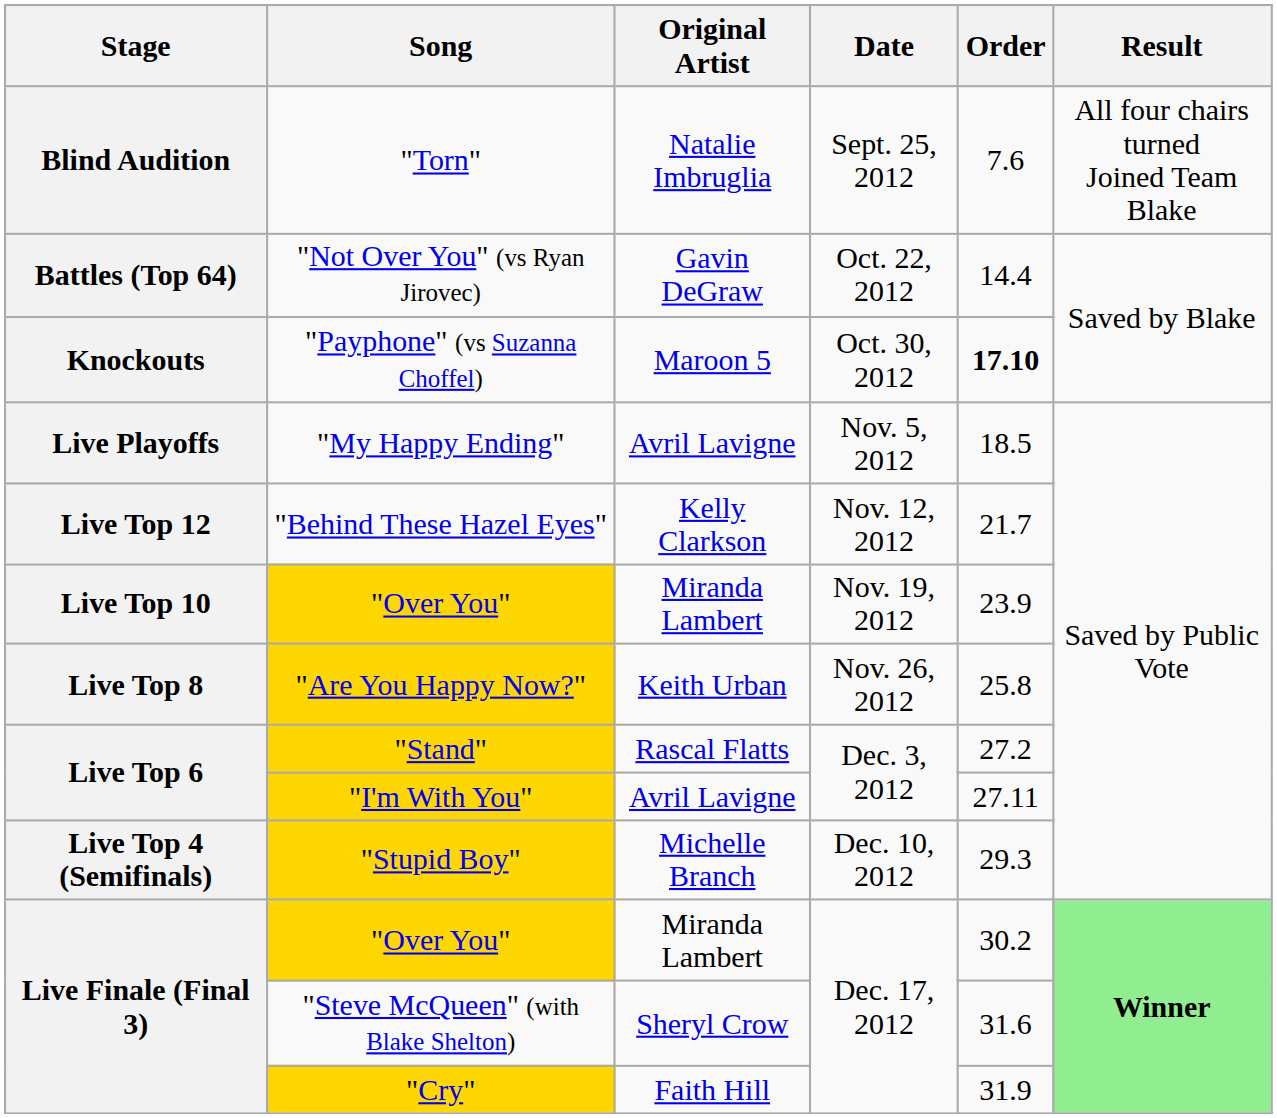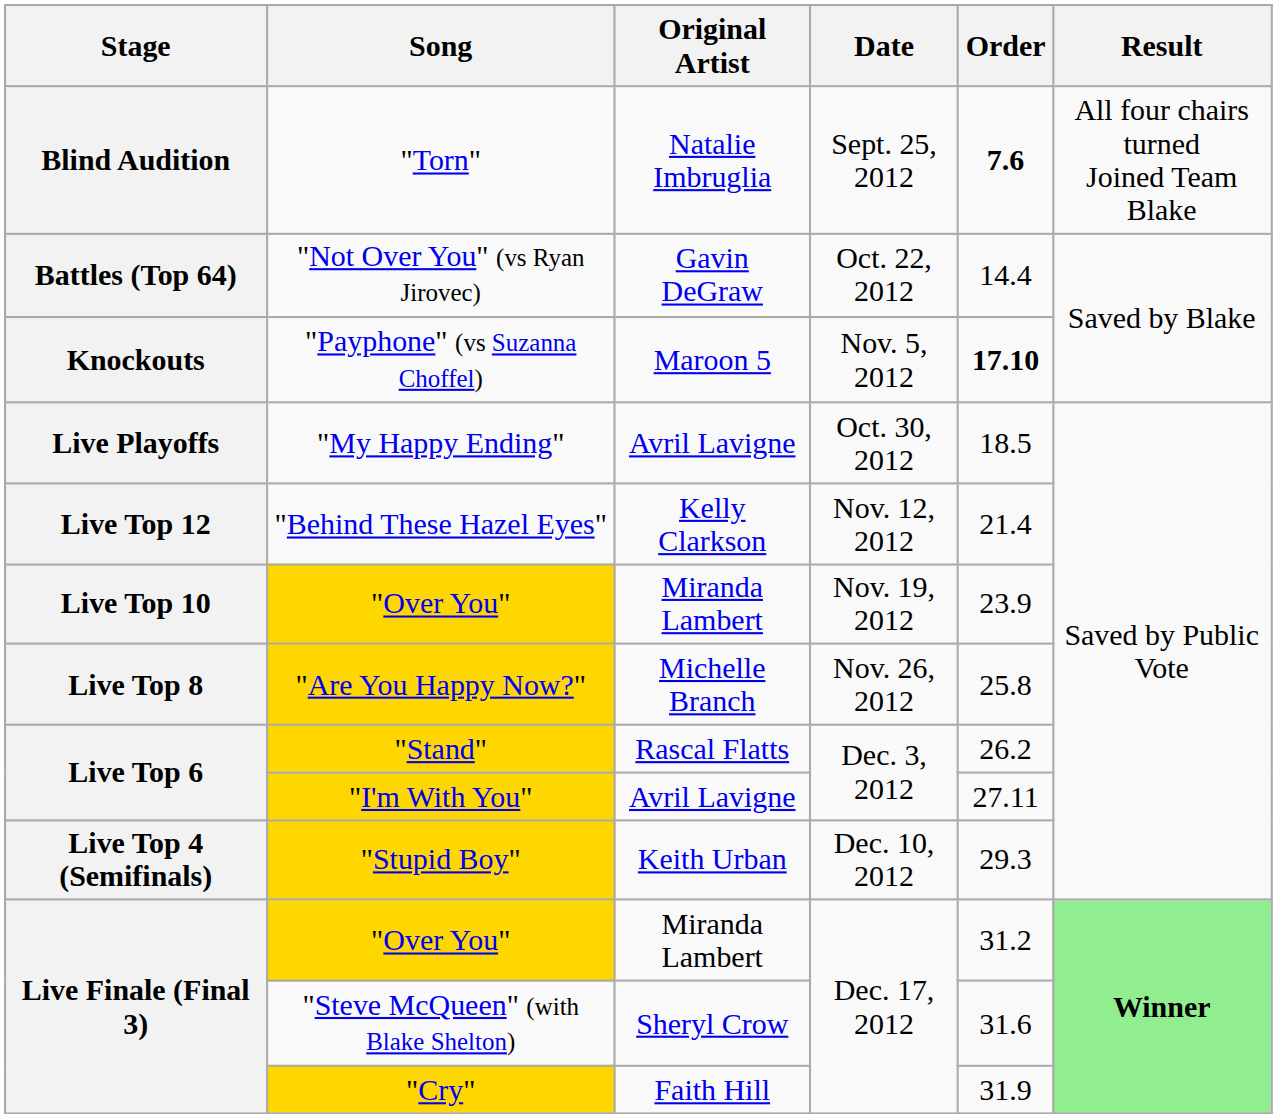"Torn" | Order: normal -> bold
"Payphone" (vs Suzanna Choffel) | Date: Oct. 30, 2012 -> Nov. 5, 2012
"My Happy Ending" | Date: Nov. 5, 2012 -> Oct. 30, 2012
"Behind These Hazel Eyes" | Order: 21.7 -> 21.4
"Are You Happy Now?" | Original Artist: Keith Urban -> Michelle Branch
"Stand" | Order: 27.2 -> 26.2
"Stupid Boy" | Original Artist: Michelle Branch -> Keith Urban
Live Finale (Final 3) / "Over You" | Order: 30.2 -> 31.2
